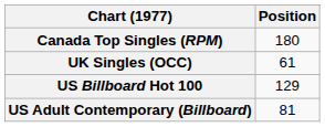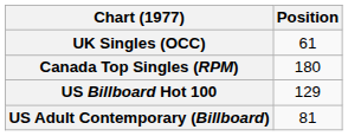rows swapped: Canada Top Singles (RPM) <-> UK Singles (OCC)
